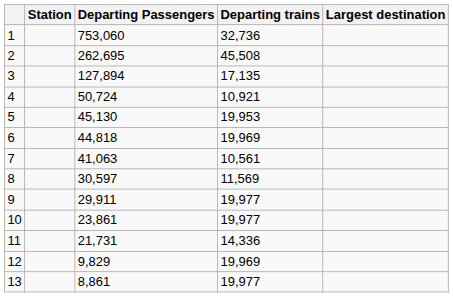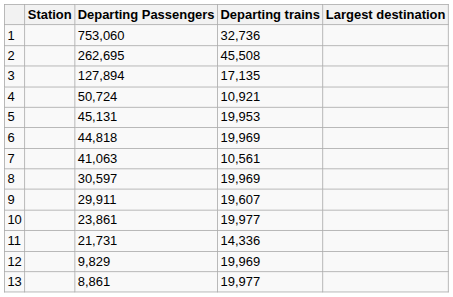5 | Departing Passengers: 45,130 -> 45,131
8 | Departing trains: 11,569 -> 19,969
9 | Departing trains: 19,977 -> 19,607
